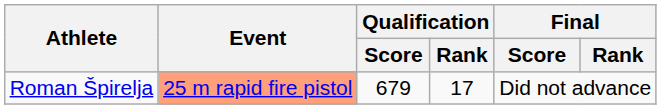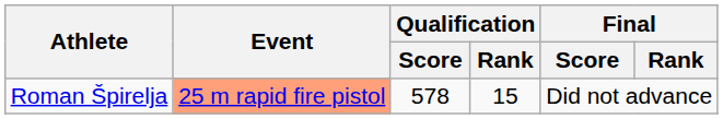Roman Špirelja | Qualification / Score: 679 -> 578
Roman Špirelja | Qualification / Rank: 17 -> 15
